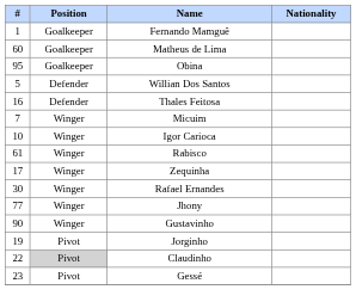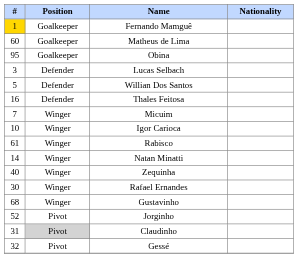Fernando Mamguê | #: no background -> gold background
+ row: 3 | Defender | Lucas Selbach
+ row: 14 | Winger | Natan Minatti
Zequinha | #: 17 -> 40
- row: 77 | Winger | Jhony
Gustavinho | #: 90 -> 68
Jorginho | #: 19 -> 52
Claudinho | #: 22 -> 31
Gessé | #: 23 -> 32
